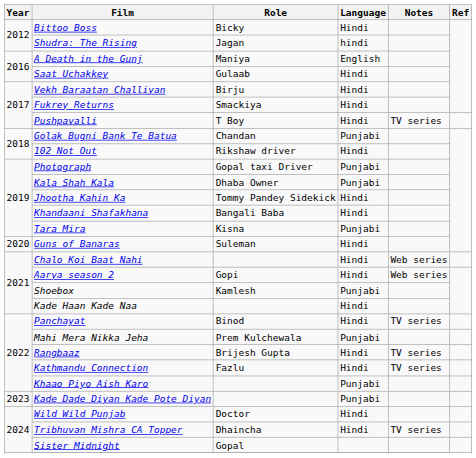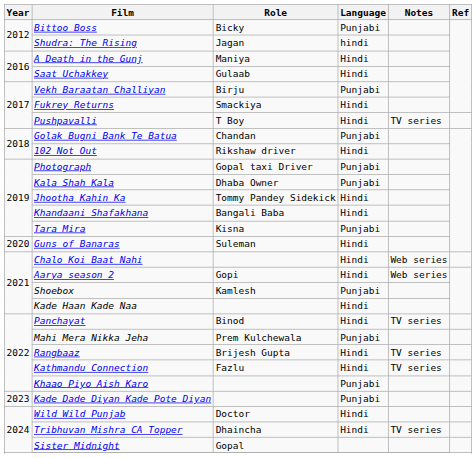Bittoo Boss | Language: Hindi -> Punjabi
A Death in the Gunj | Language: English -> Hindi
Vekh Baraatan Challiyan | Language: Hindi -> Punjabi
